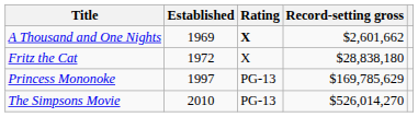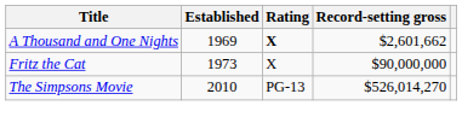Fritz the Cat | Established: 1972 -> 1973
Fritz the Cat | Record-setting gross: $28,838,180 -> $90,000,000
- row: Princess Mononoke | 1997 | PG-13 | $169,785,629
